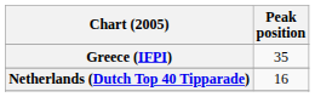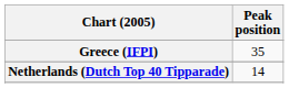Netherlands (Dutch Top 40 Tipparade) | Peak position: 16 -> 14
